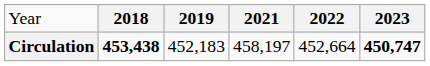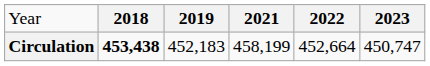Circulation | column 4: 458,197 -> 458,199
Circulation | column 6: bold -> normal
